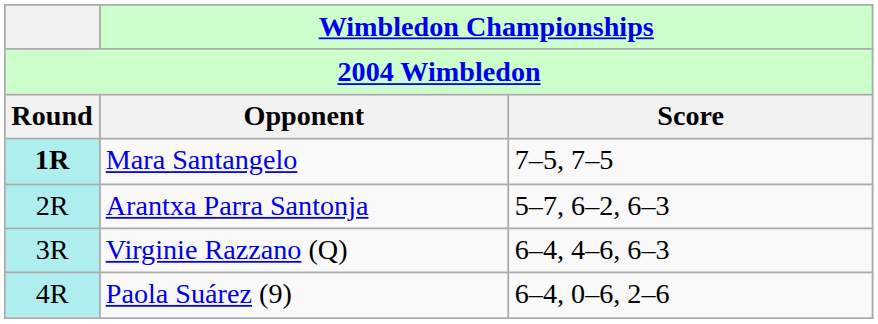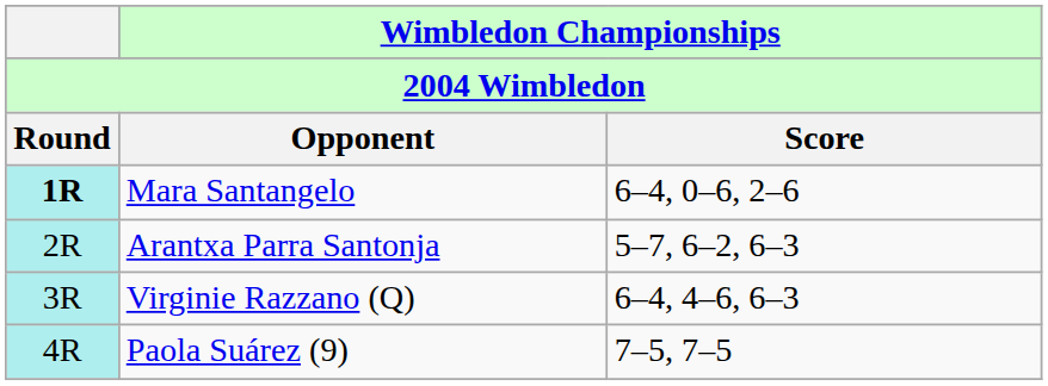Mara Santangelo | Wimbledon Championships / Score: 7–5, 7–5 -> 6–4, 0–6, 2–6
Paola Suárez (9) | Wimbledon Championships / Score: 6–4, 0–6, 2–6 -> 7–5, 7–5
